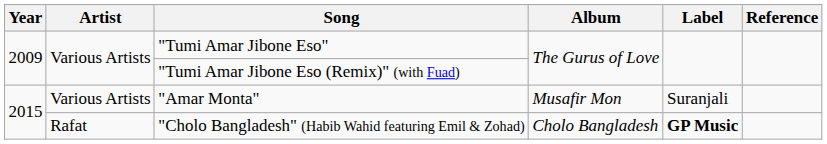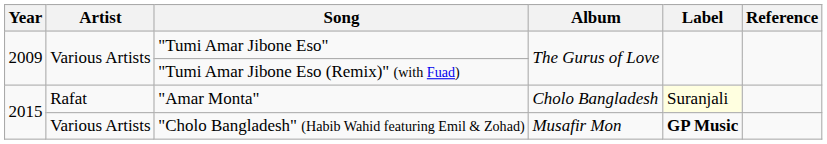"Amar Monta" | Artist: Various Artists -> Rafat
"Amar Monta" | Album: Musafir Mon -> Cholo Bangladesh
"Amar Monta" | Label: no background -> lightyellow background
"Cholo Bangladesh" (Habib Wahid featuring Emil & Zohad) | Artist: Rafat -> Various Artists
"Cholo Bangladesh" (Habib Wahid featuring Emil & Zohad) | Album: Cholo Bangladesh -> Musafir Mon
